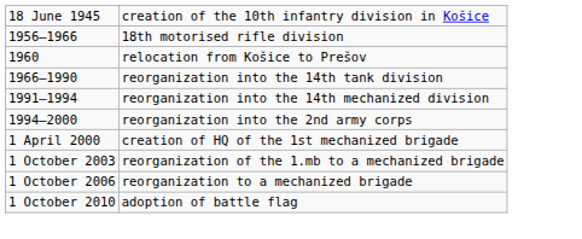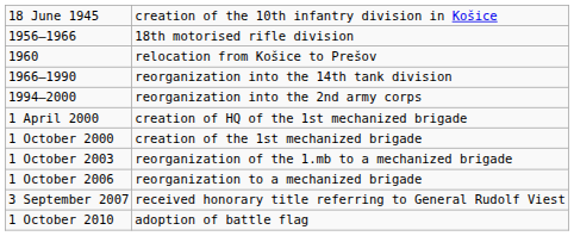- row: 1991–1994 | reorganization into the 14th mechanized division
+ row: 1 October 2000 | creation of the 1st mechanized brigade
+ row: 3 September 2007 | received honorary title referring to General Rudolf Viest
